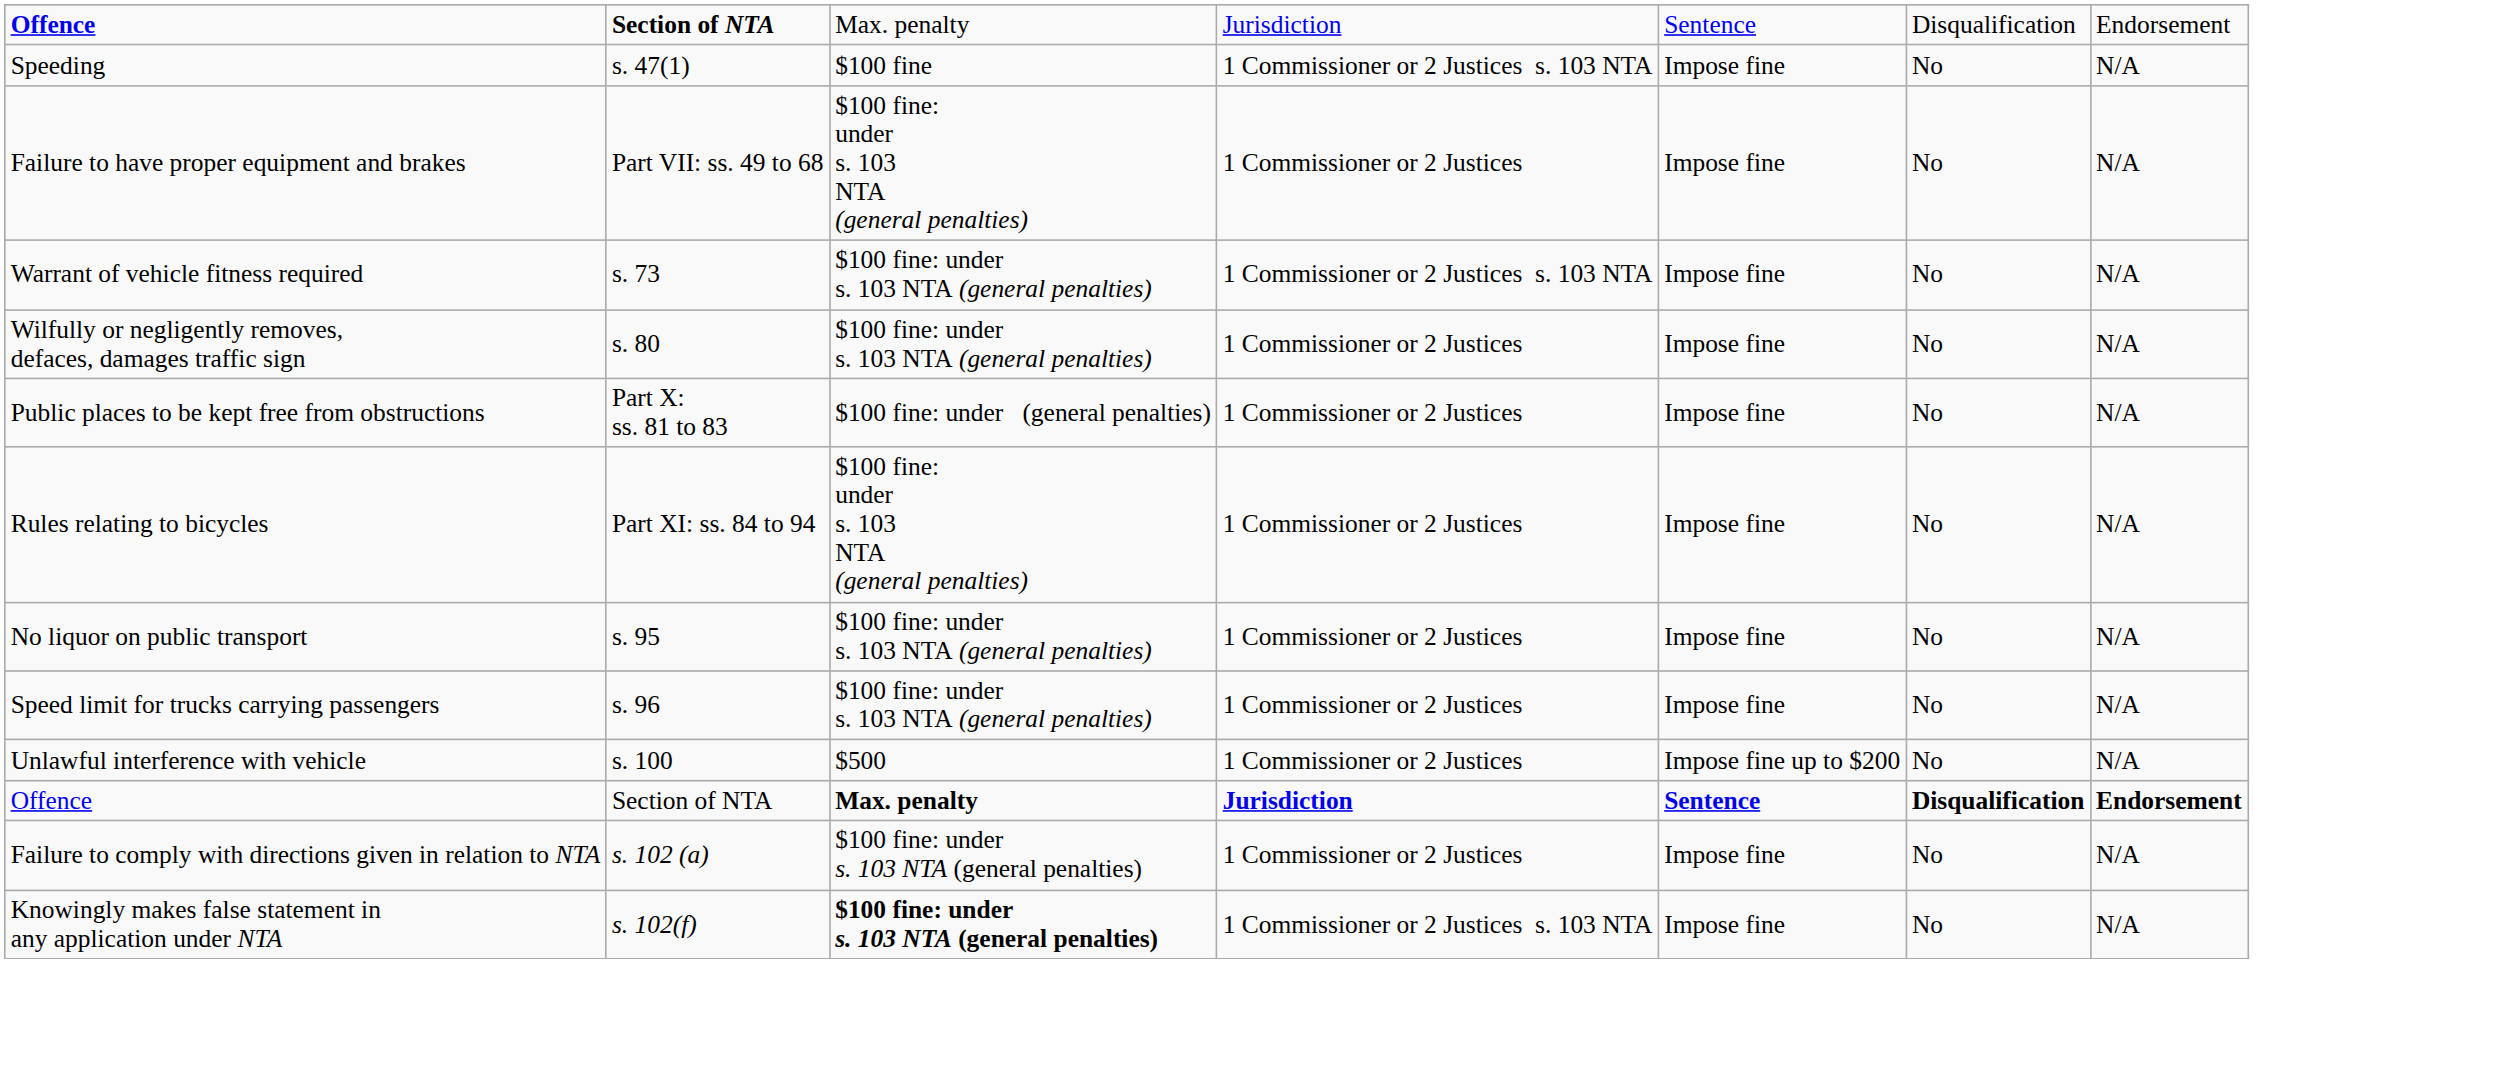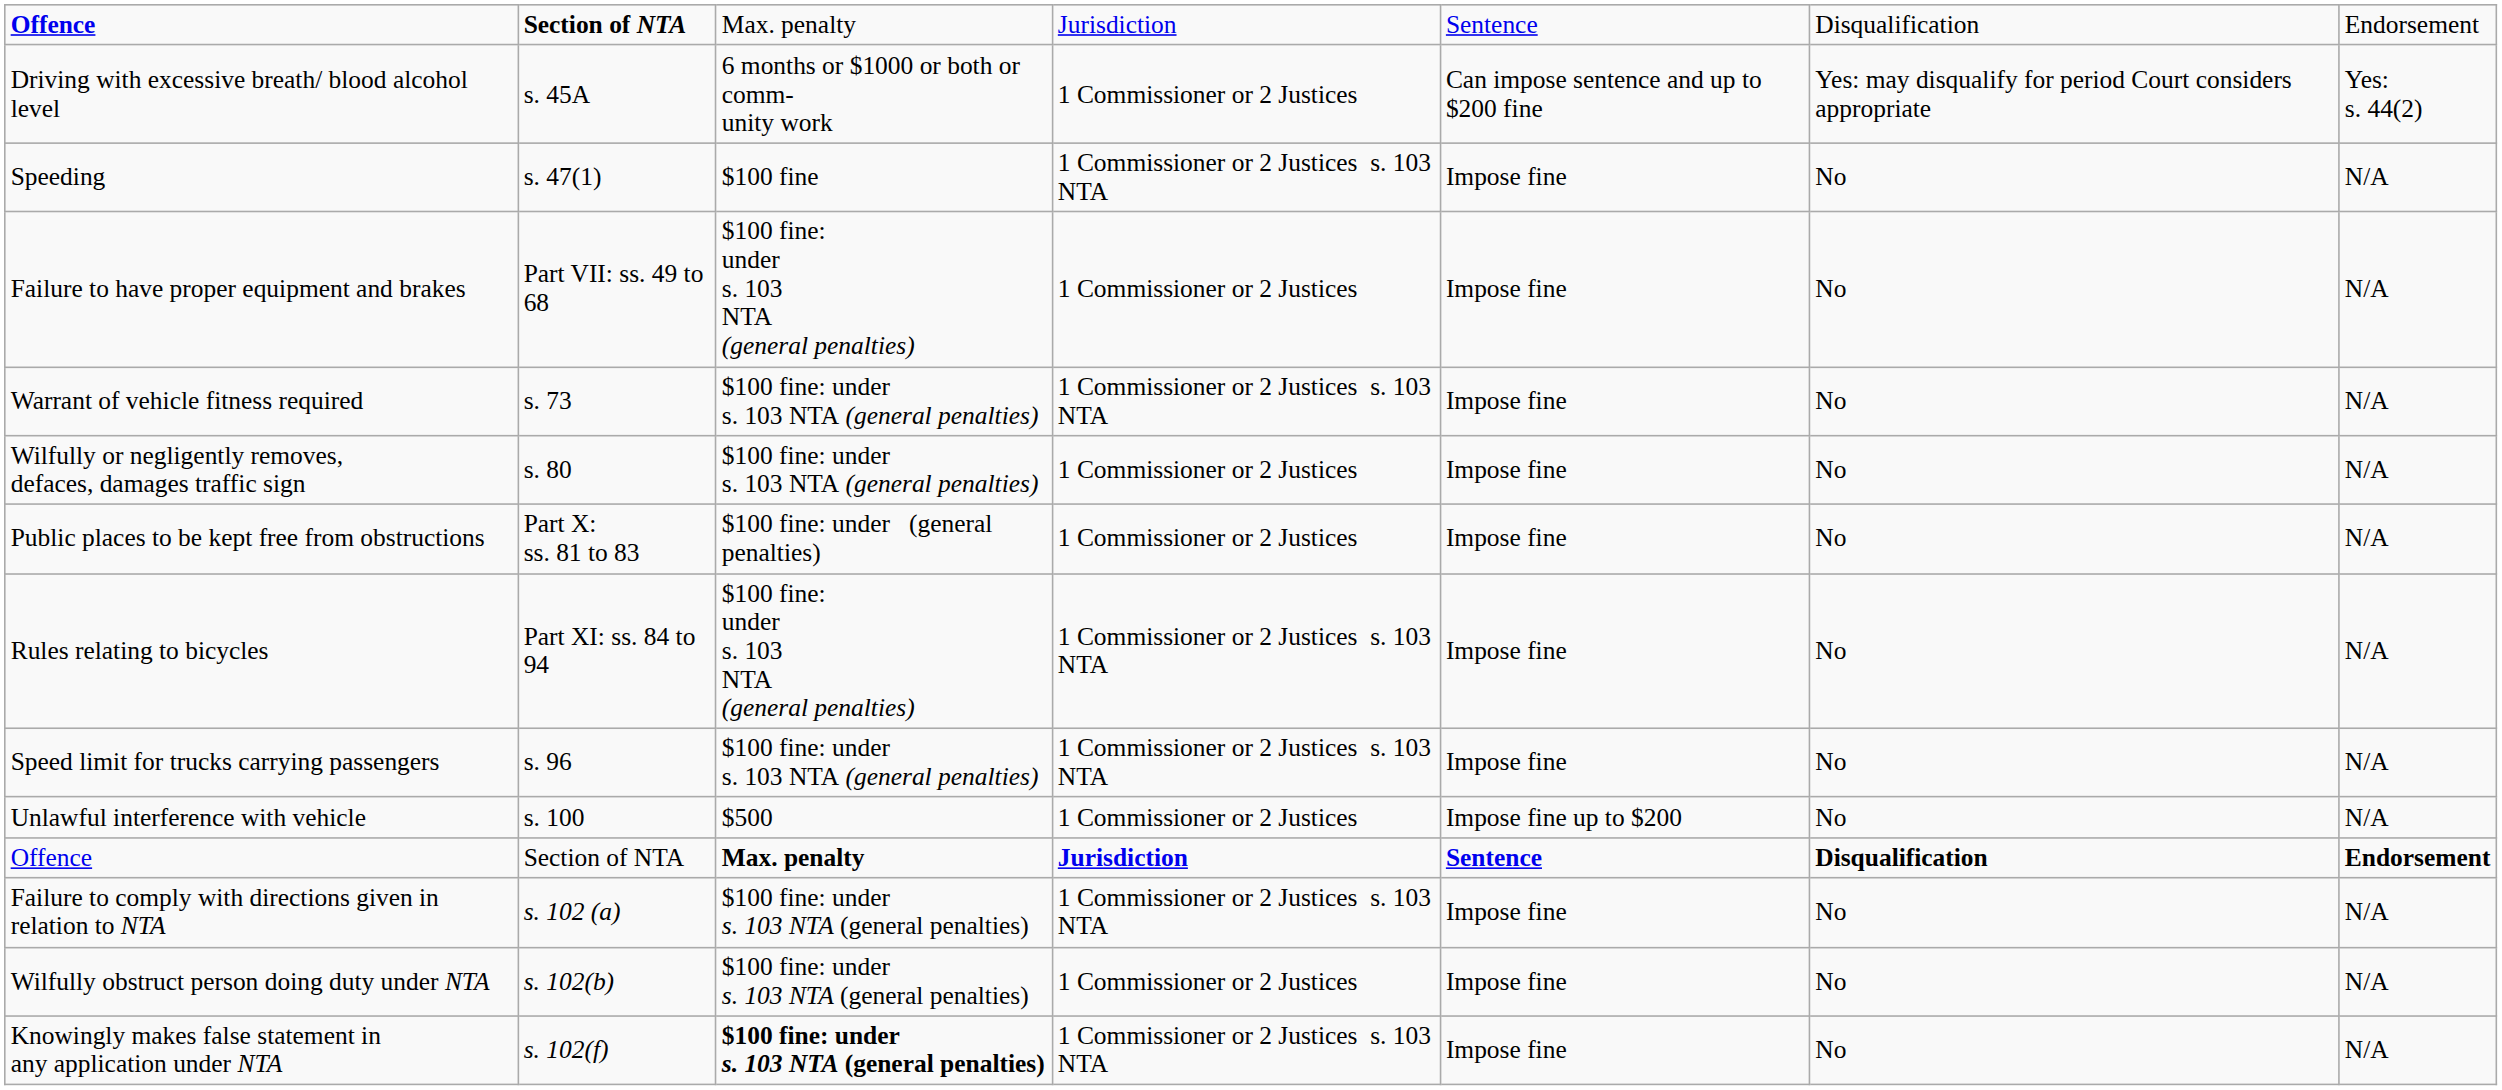+ row: Driving with excessive breath/ blood alcohol level | s. 45A | 6 months or $1000 or both or comm- unity work | 1 Commissioner or 2 Justices | Can impose sentence and up to $200 fine | Yes: may disqualify for period Court considers appropriate | Yes: s. 44(2)
Rules relating to bicycles | column 4: 1 Commissioner or 2 Justices -> 1 Commissioner or 2 Justices s. 103 NTA
- row: No liquor on public transport | s. 95 | $100 fine: under s. 103 NTA (general penalties) | 1 Commissioner or 2 Justices | Impose fine | No | N/A
Speed limit for trucks carrying passengers | column 4: 1 Commissioner or 2 Justices -> 1 Commissioner or 2 Justices s. 103 NTA
Failure to comply with directions given in relation to NTA | column 4: 1 Commissioner or 2 Justices -> 1 Commissioner or 2 Justices s. 103 NTA
+ row: Wilfully obstruct person doing duty under NTA | s. 102(b) | $100 fine: under s. 103 NTA (general penalties) | 1 Commissioner or 2 Justices | Impose fine | No | N/A
